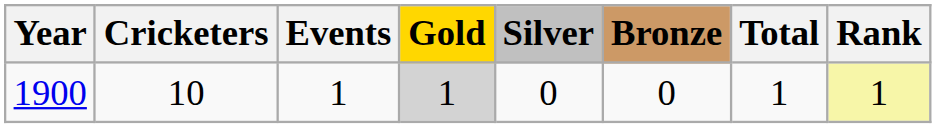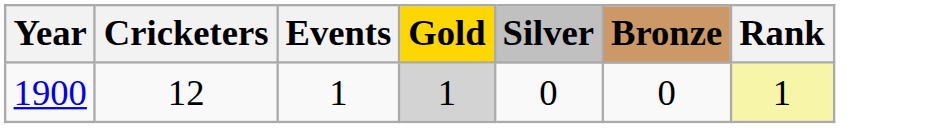- column: Total | 1
1900 | Cricketers: 10 -> 12
